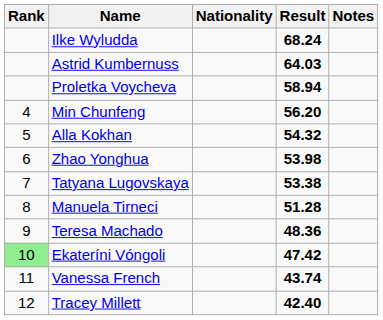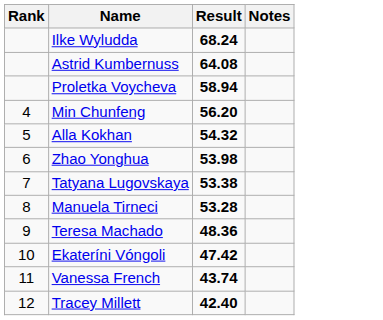- column: Nationality
Astrid Kumbernuss | Result: 64.03 -> 64.08
Manuela Tirneci | Result: 51.28 -> 53.28
Ekateríni Vóngoli | Rank: lightgreen background -> no background
